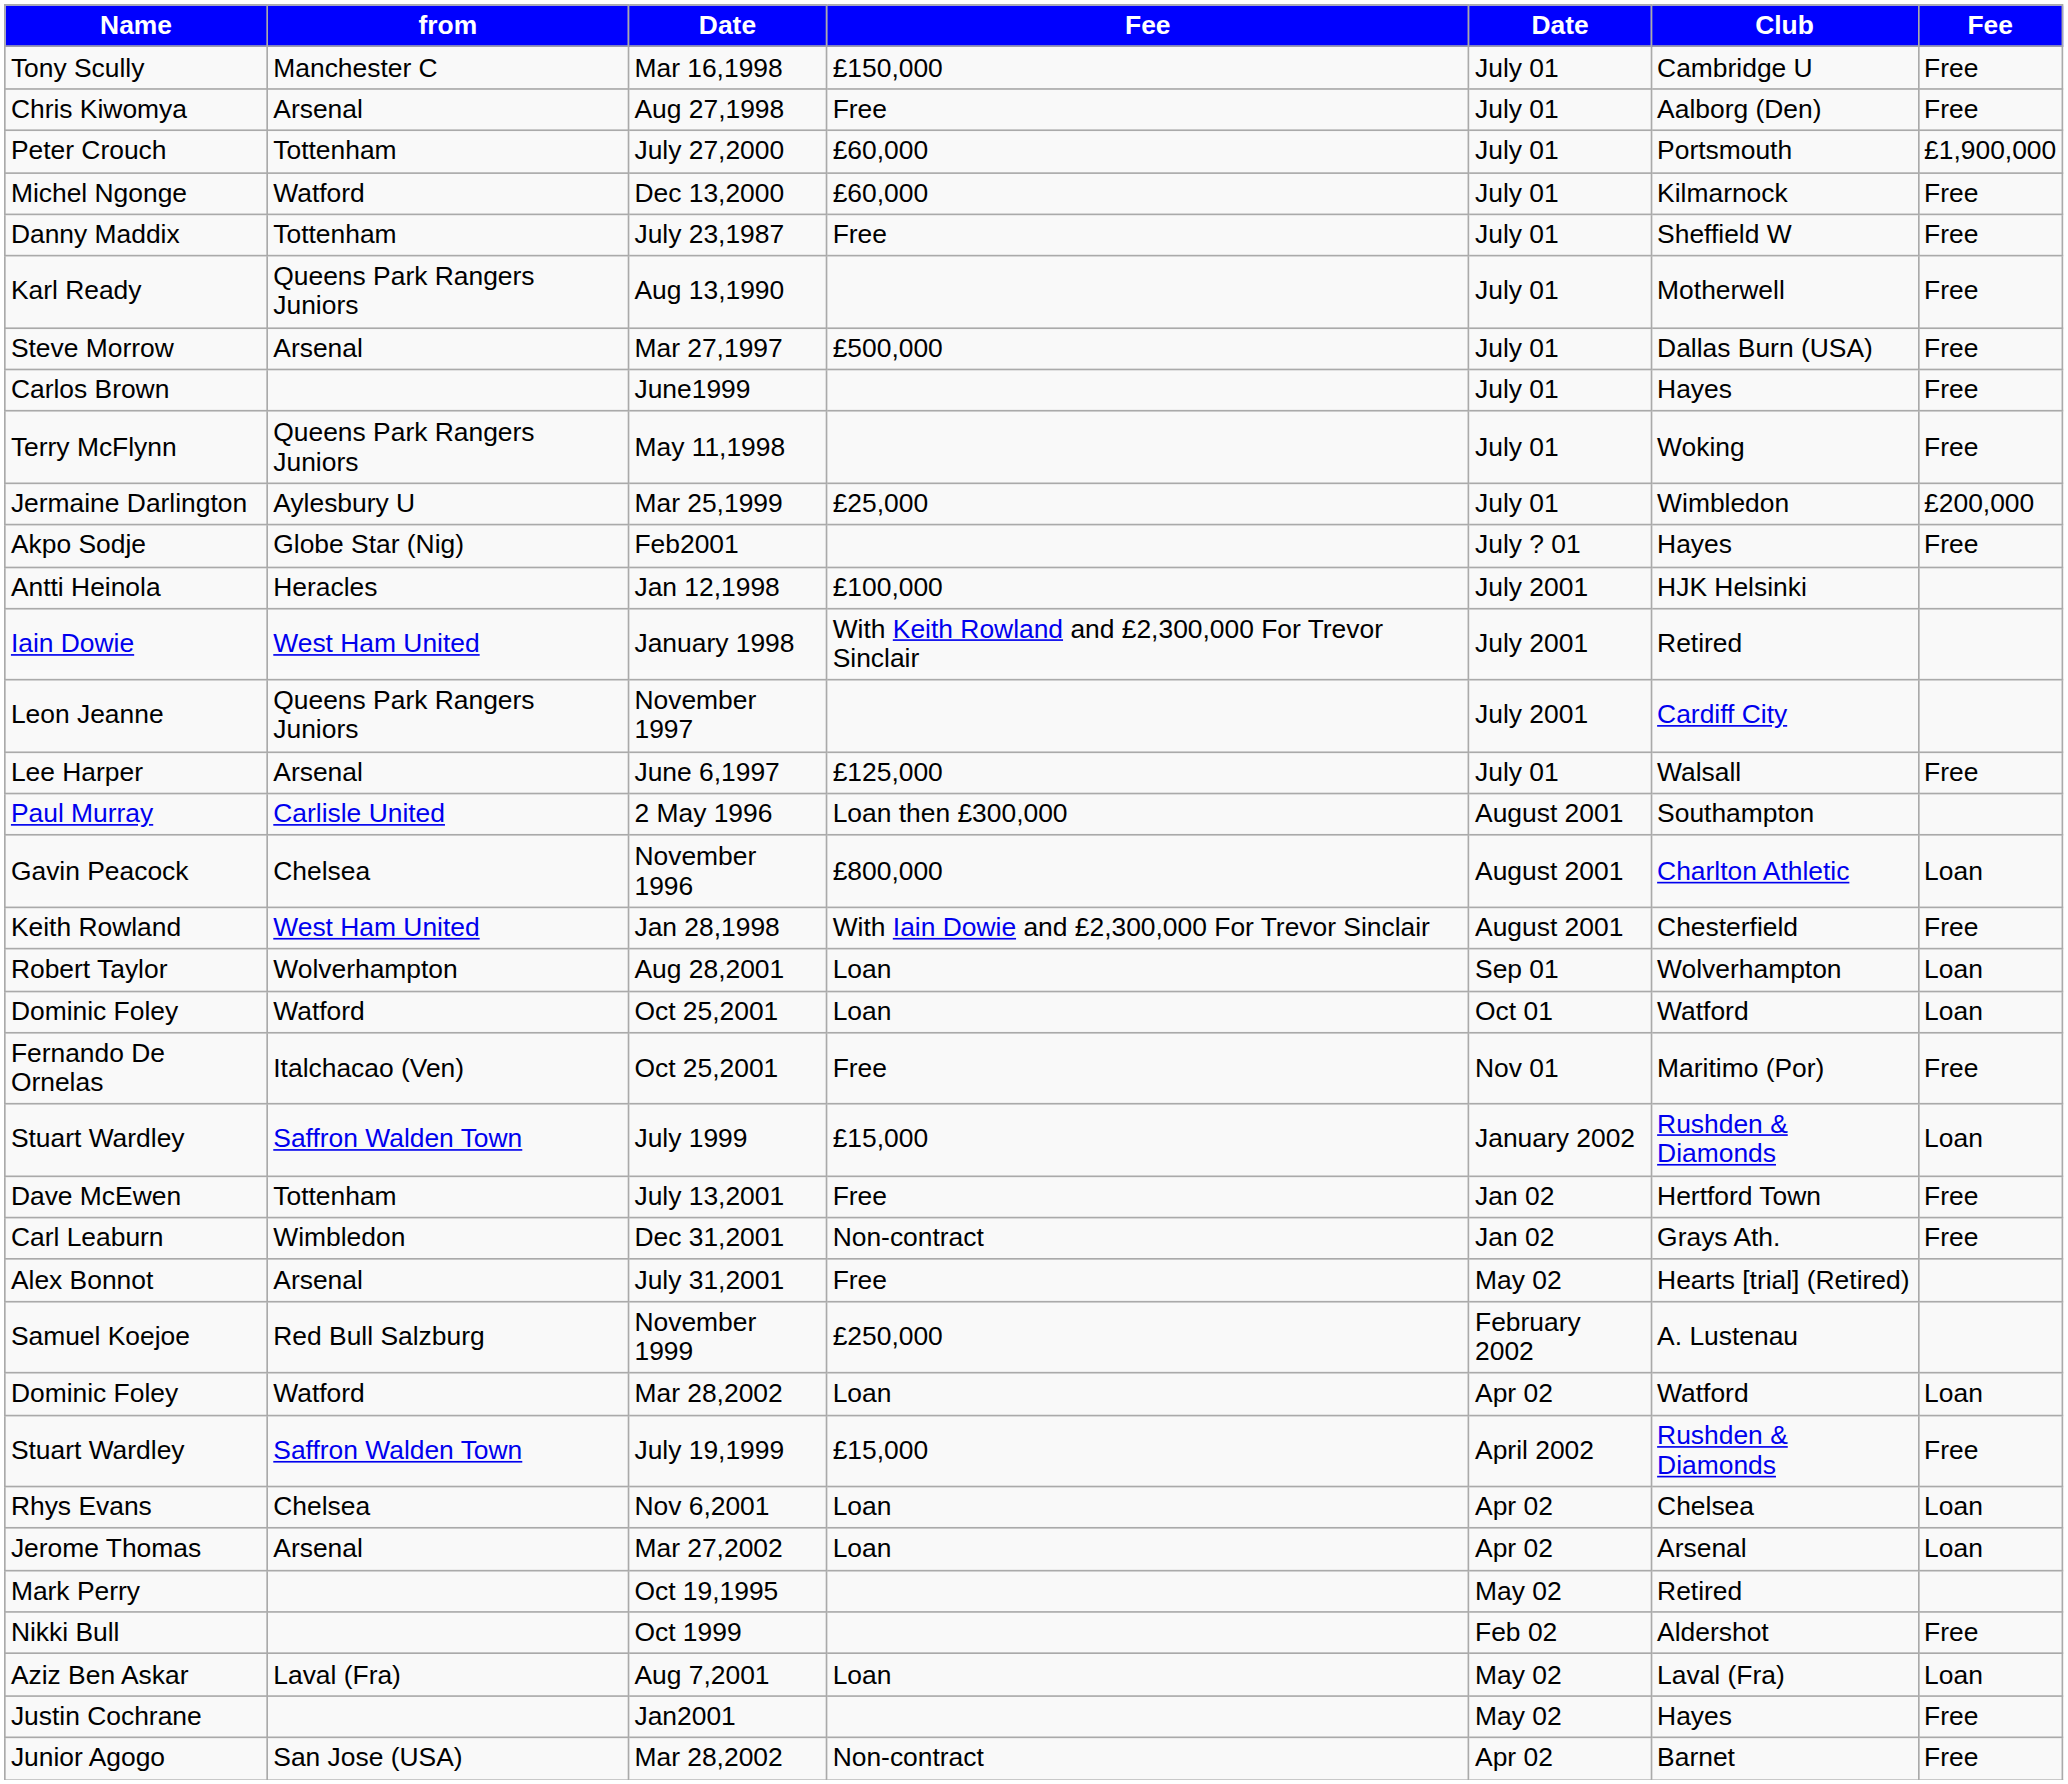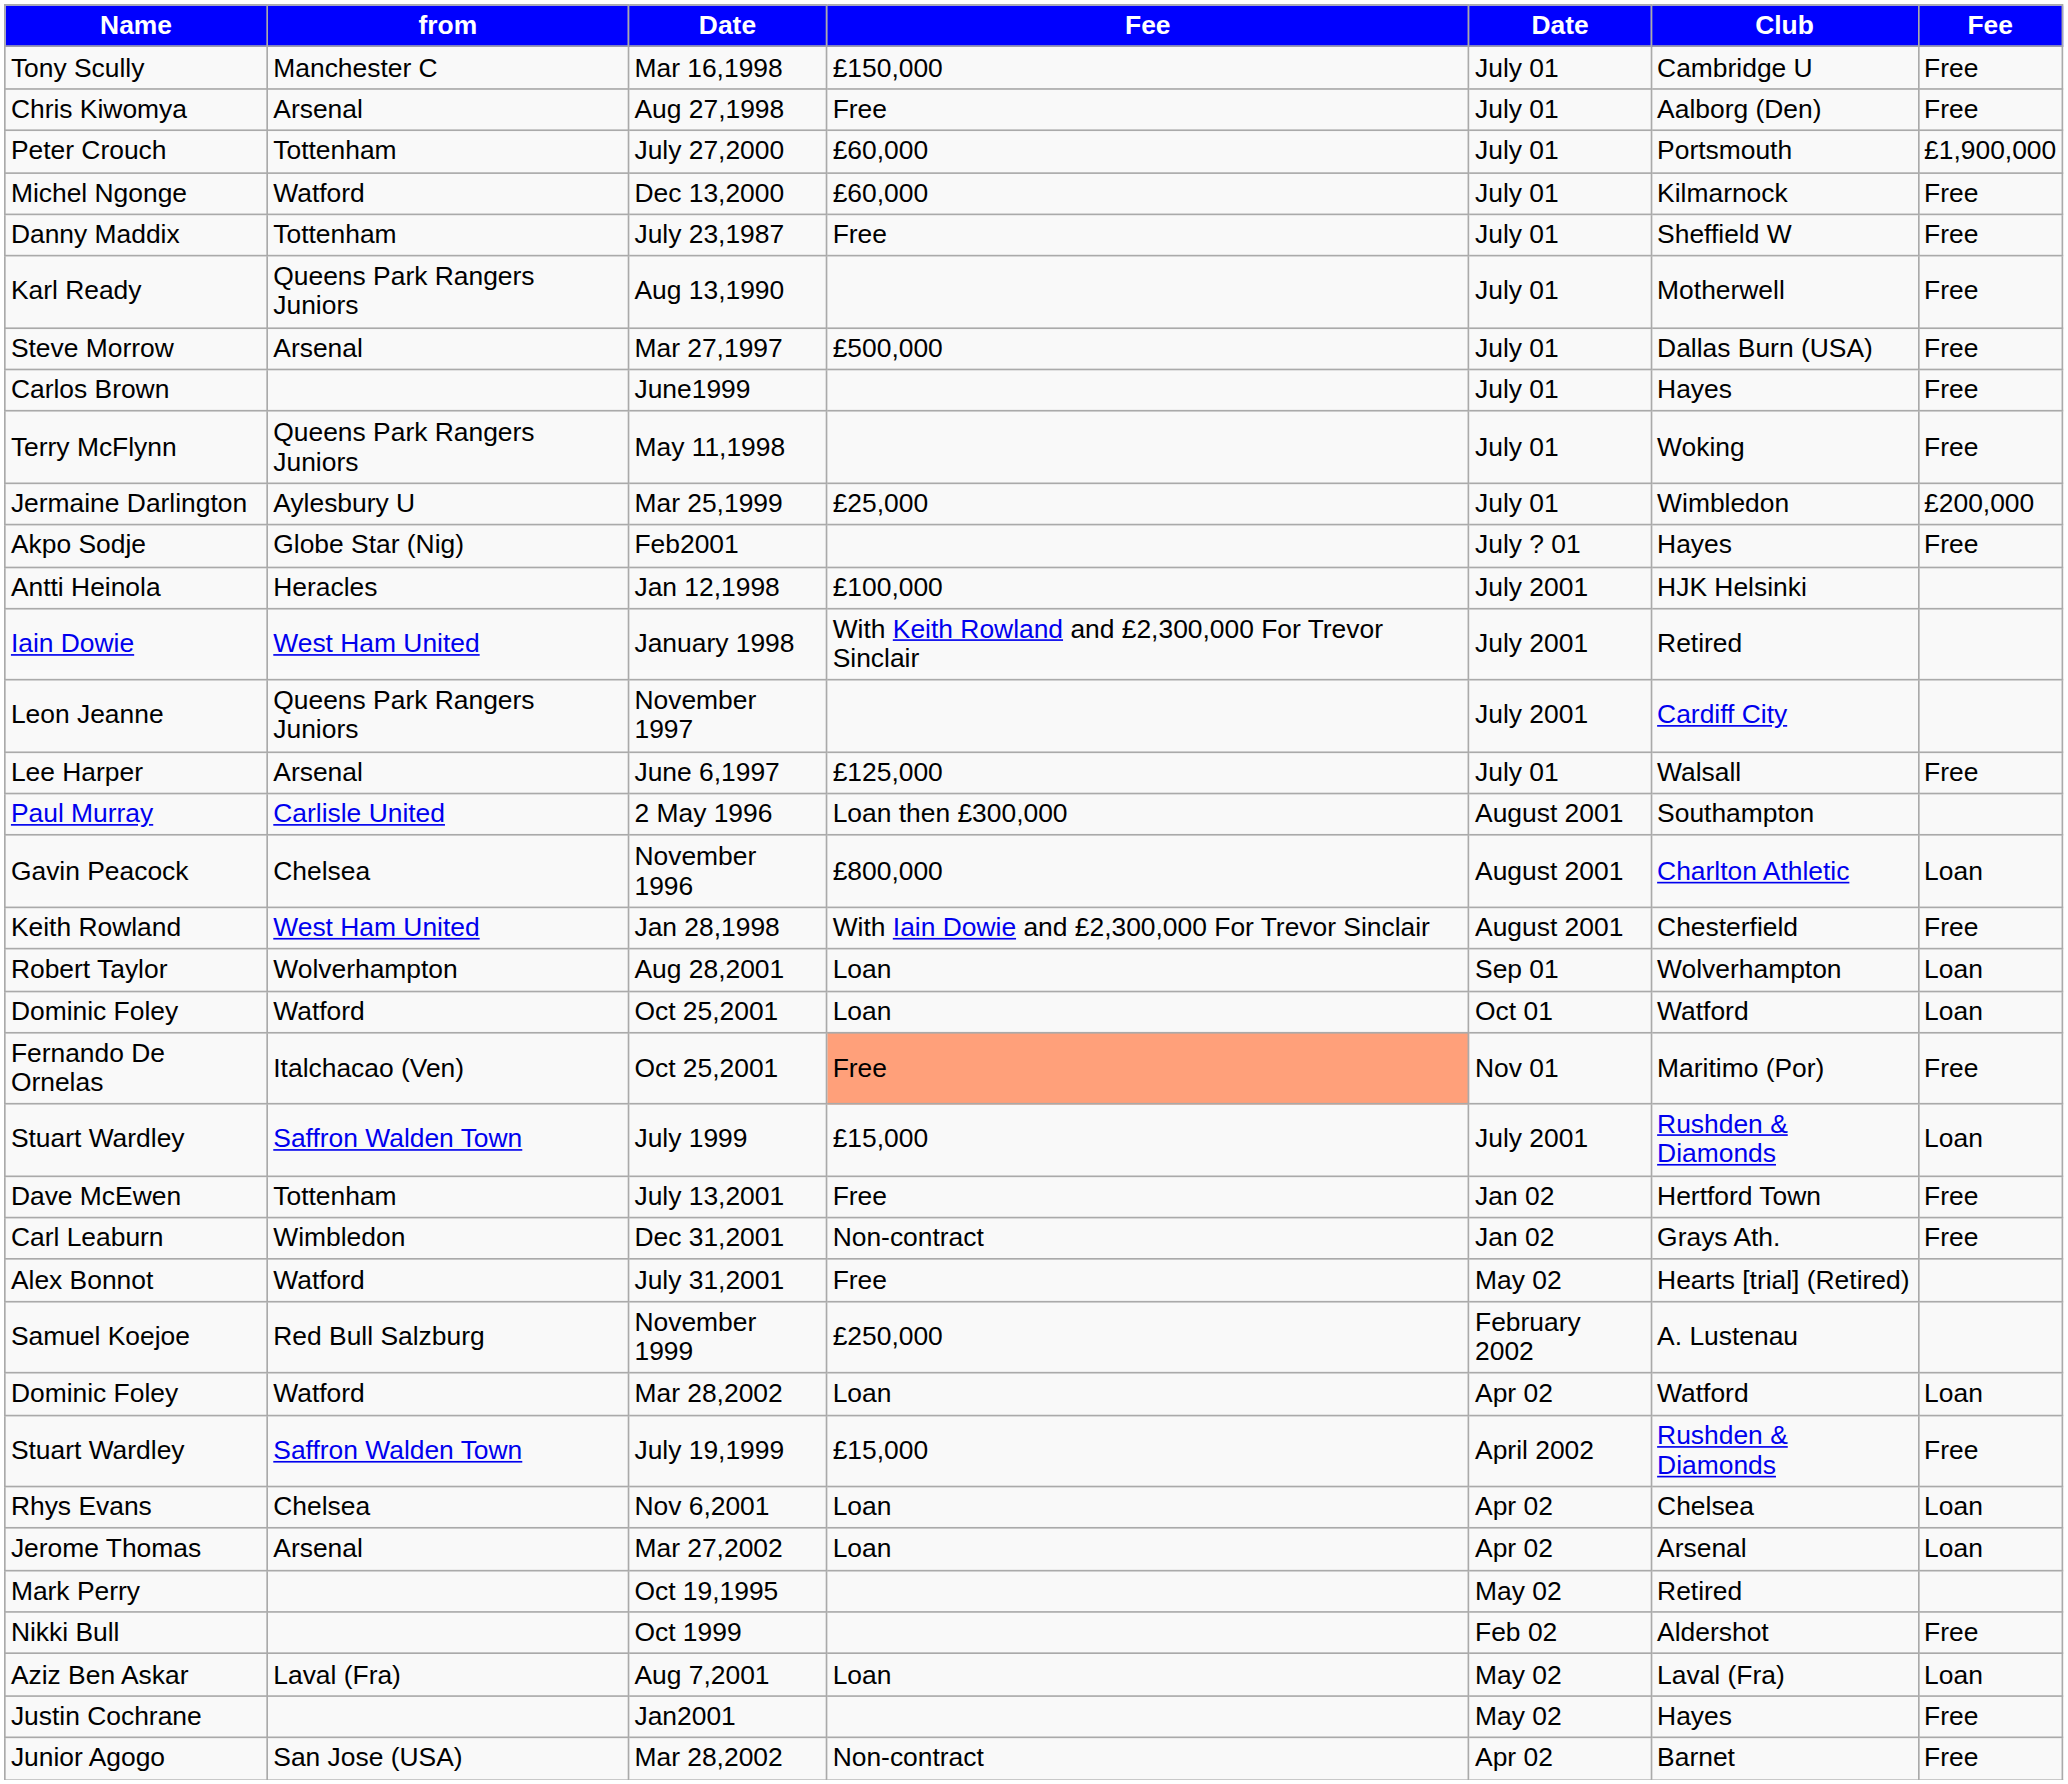Fernando De Ornelas | column 4: no background -> lightsalmon background
Stuart Wardley / July 1999 | column 5: January 2002 -> July 2001
Alex Bonnot | from: Arsenal -> Watford
